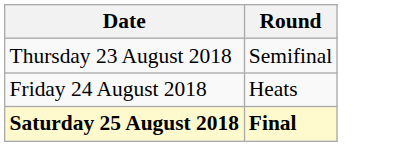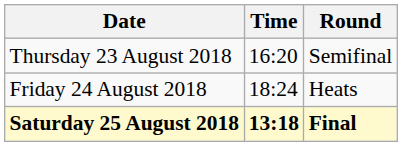+ column: Time | 16:20 | 18:24 | 13:18
